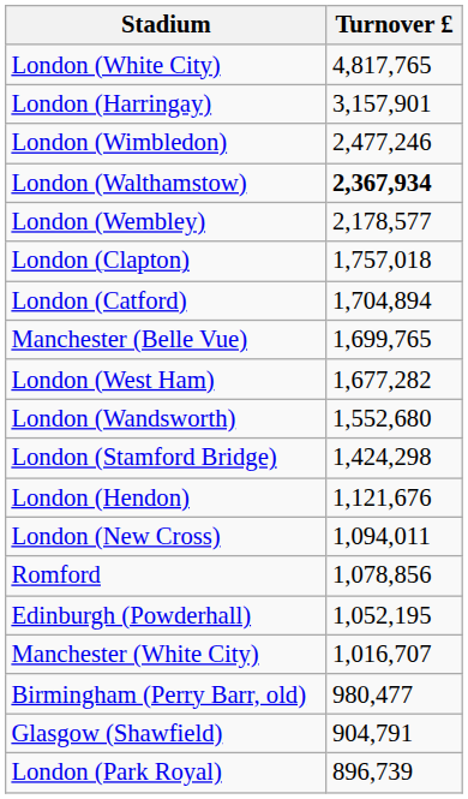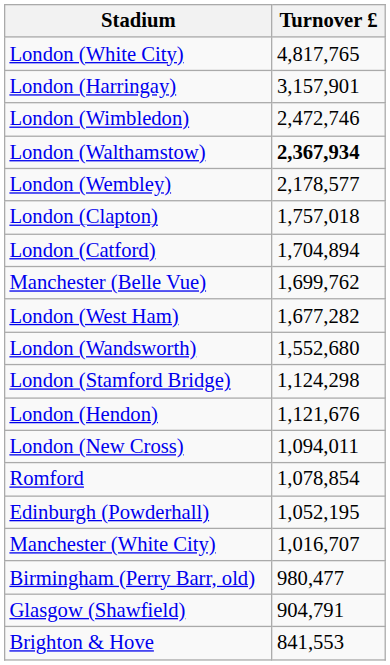London (Wimbledon) | Turnover £: 2,477,246 -> 2,472,746
Manchester (Belle Vue) | Turnover £: 1,699,765 -> 1,699,762
London (Stamford Bridge) | Turnover £: 1,424,298 -> 1,124,298
Romford | Turnover £: 1,078,856 -> 1,078,854
- row: London (Park Royal) | 896,739
+ row: Brighton & Hove | 841,553
